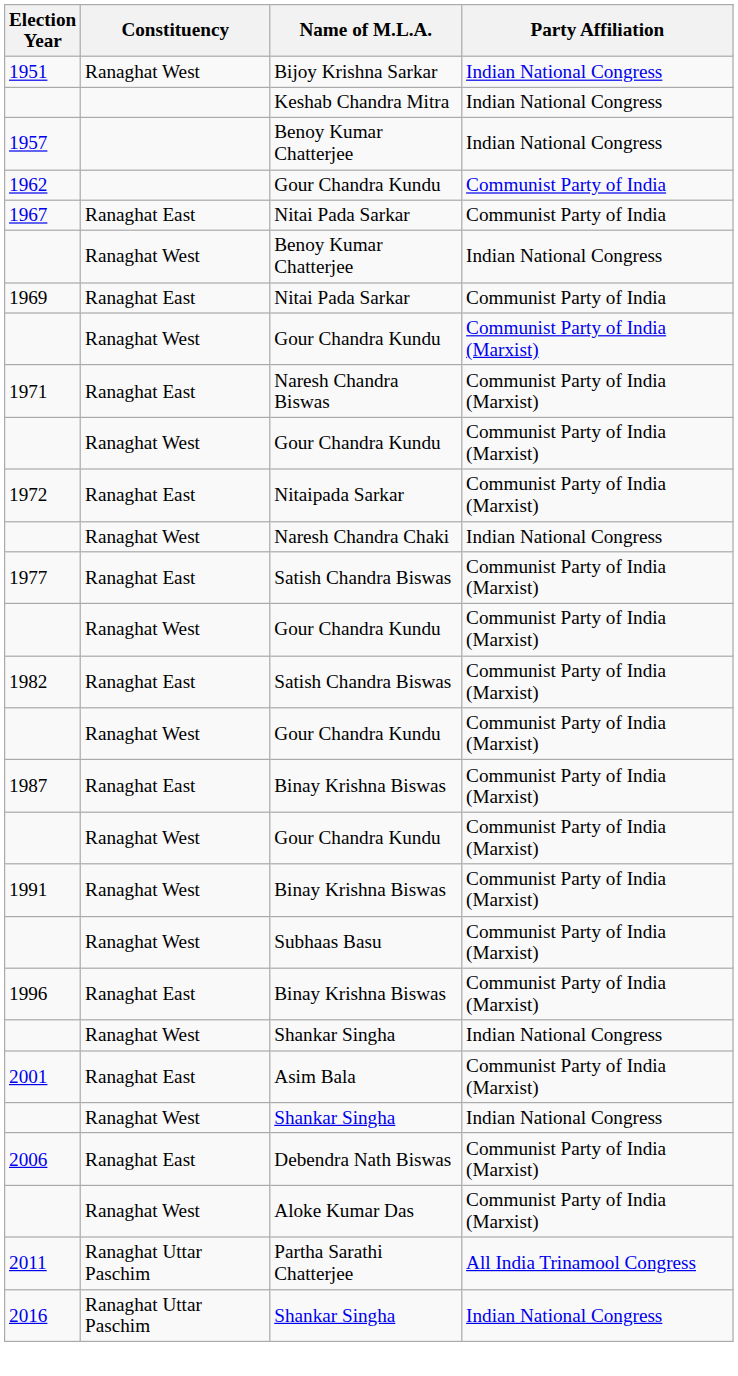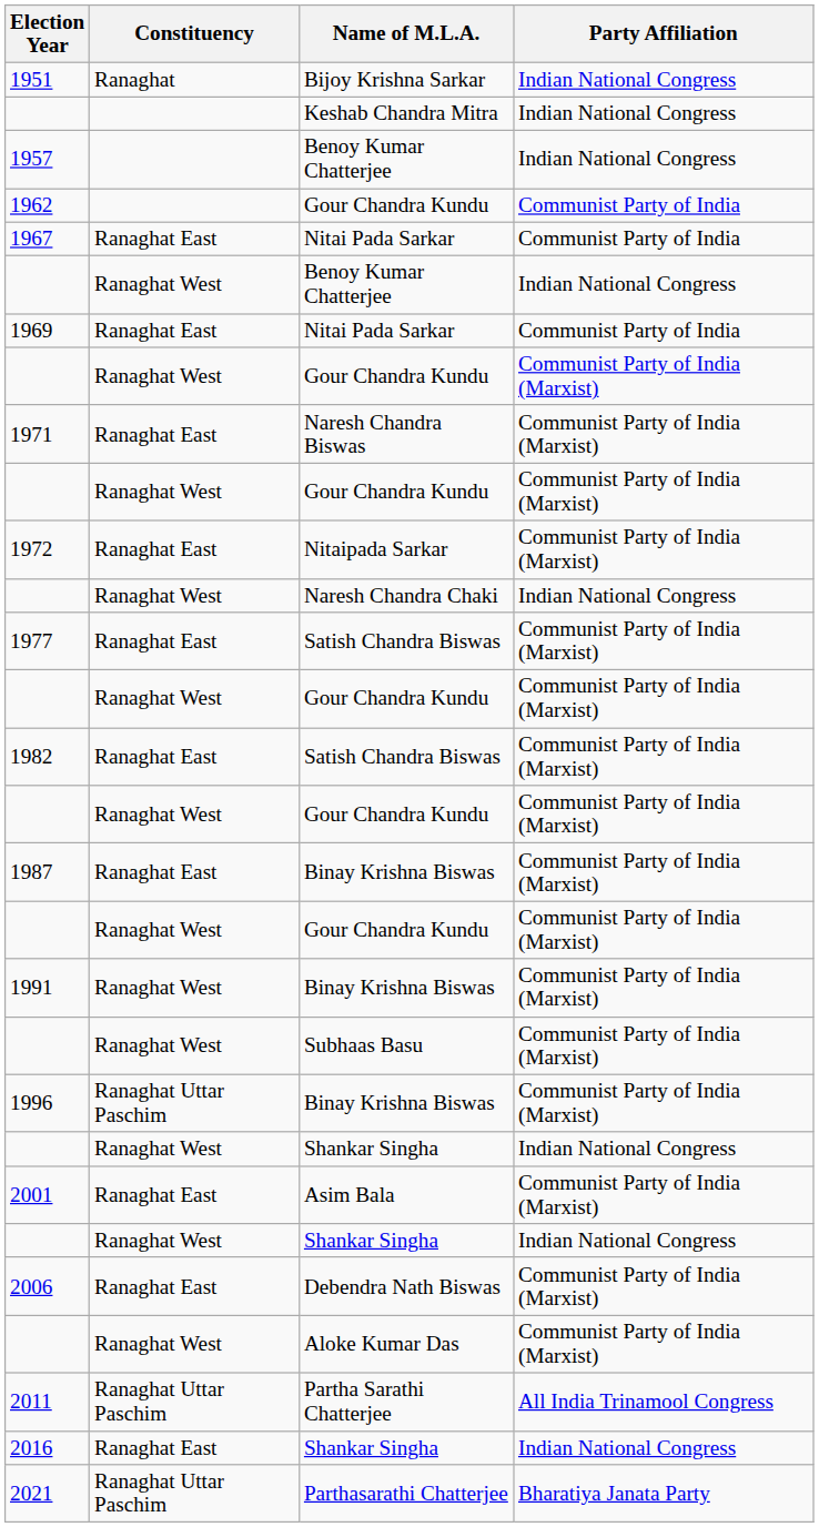1951 | Constituency: Ranaghat West -> Ranaghat
1996 | Constituency: Ranaghat East -> Ranaghat Uttar Paschim
2016 | Constituency: Ranaghat Uttar Paschim -> Ranaghat East
+ row: 2021 | Ranaghat Uttar Paschim | Parthasarathi Chatterjee | Bharatiya Janata Party
